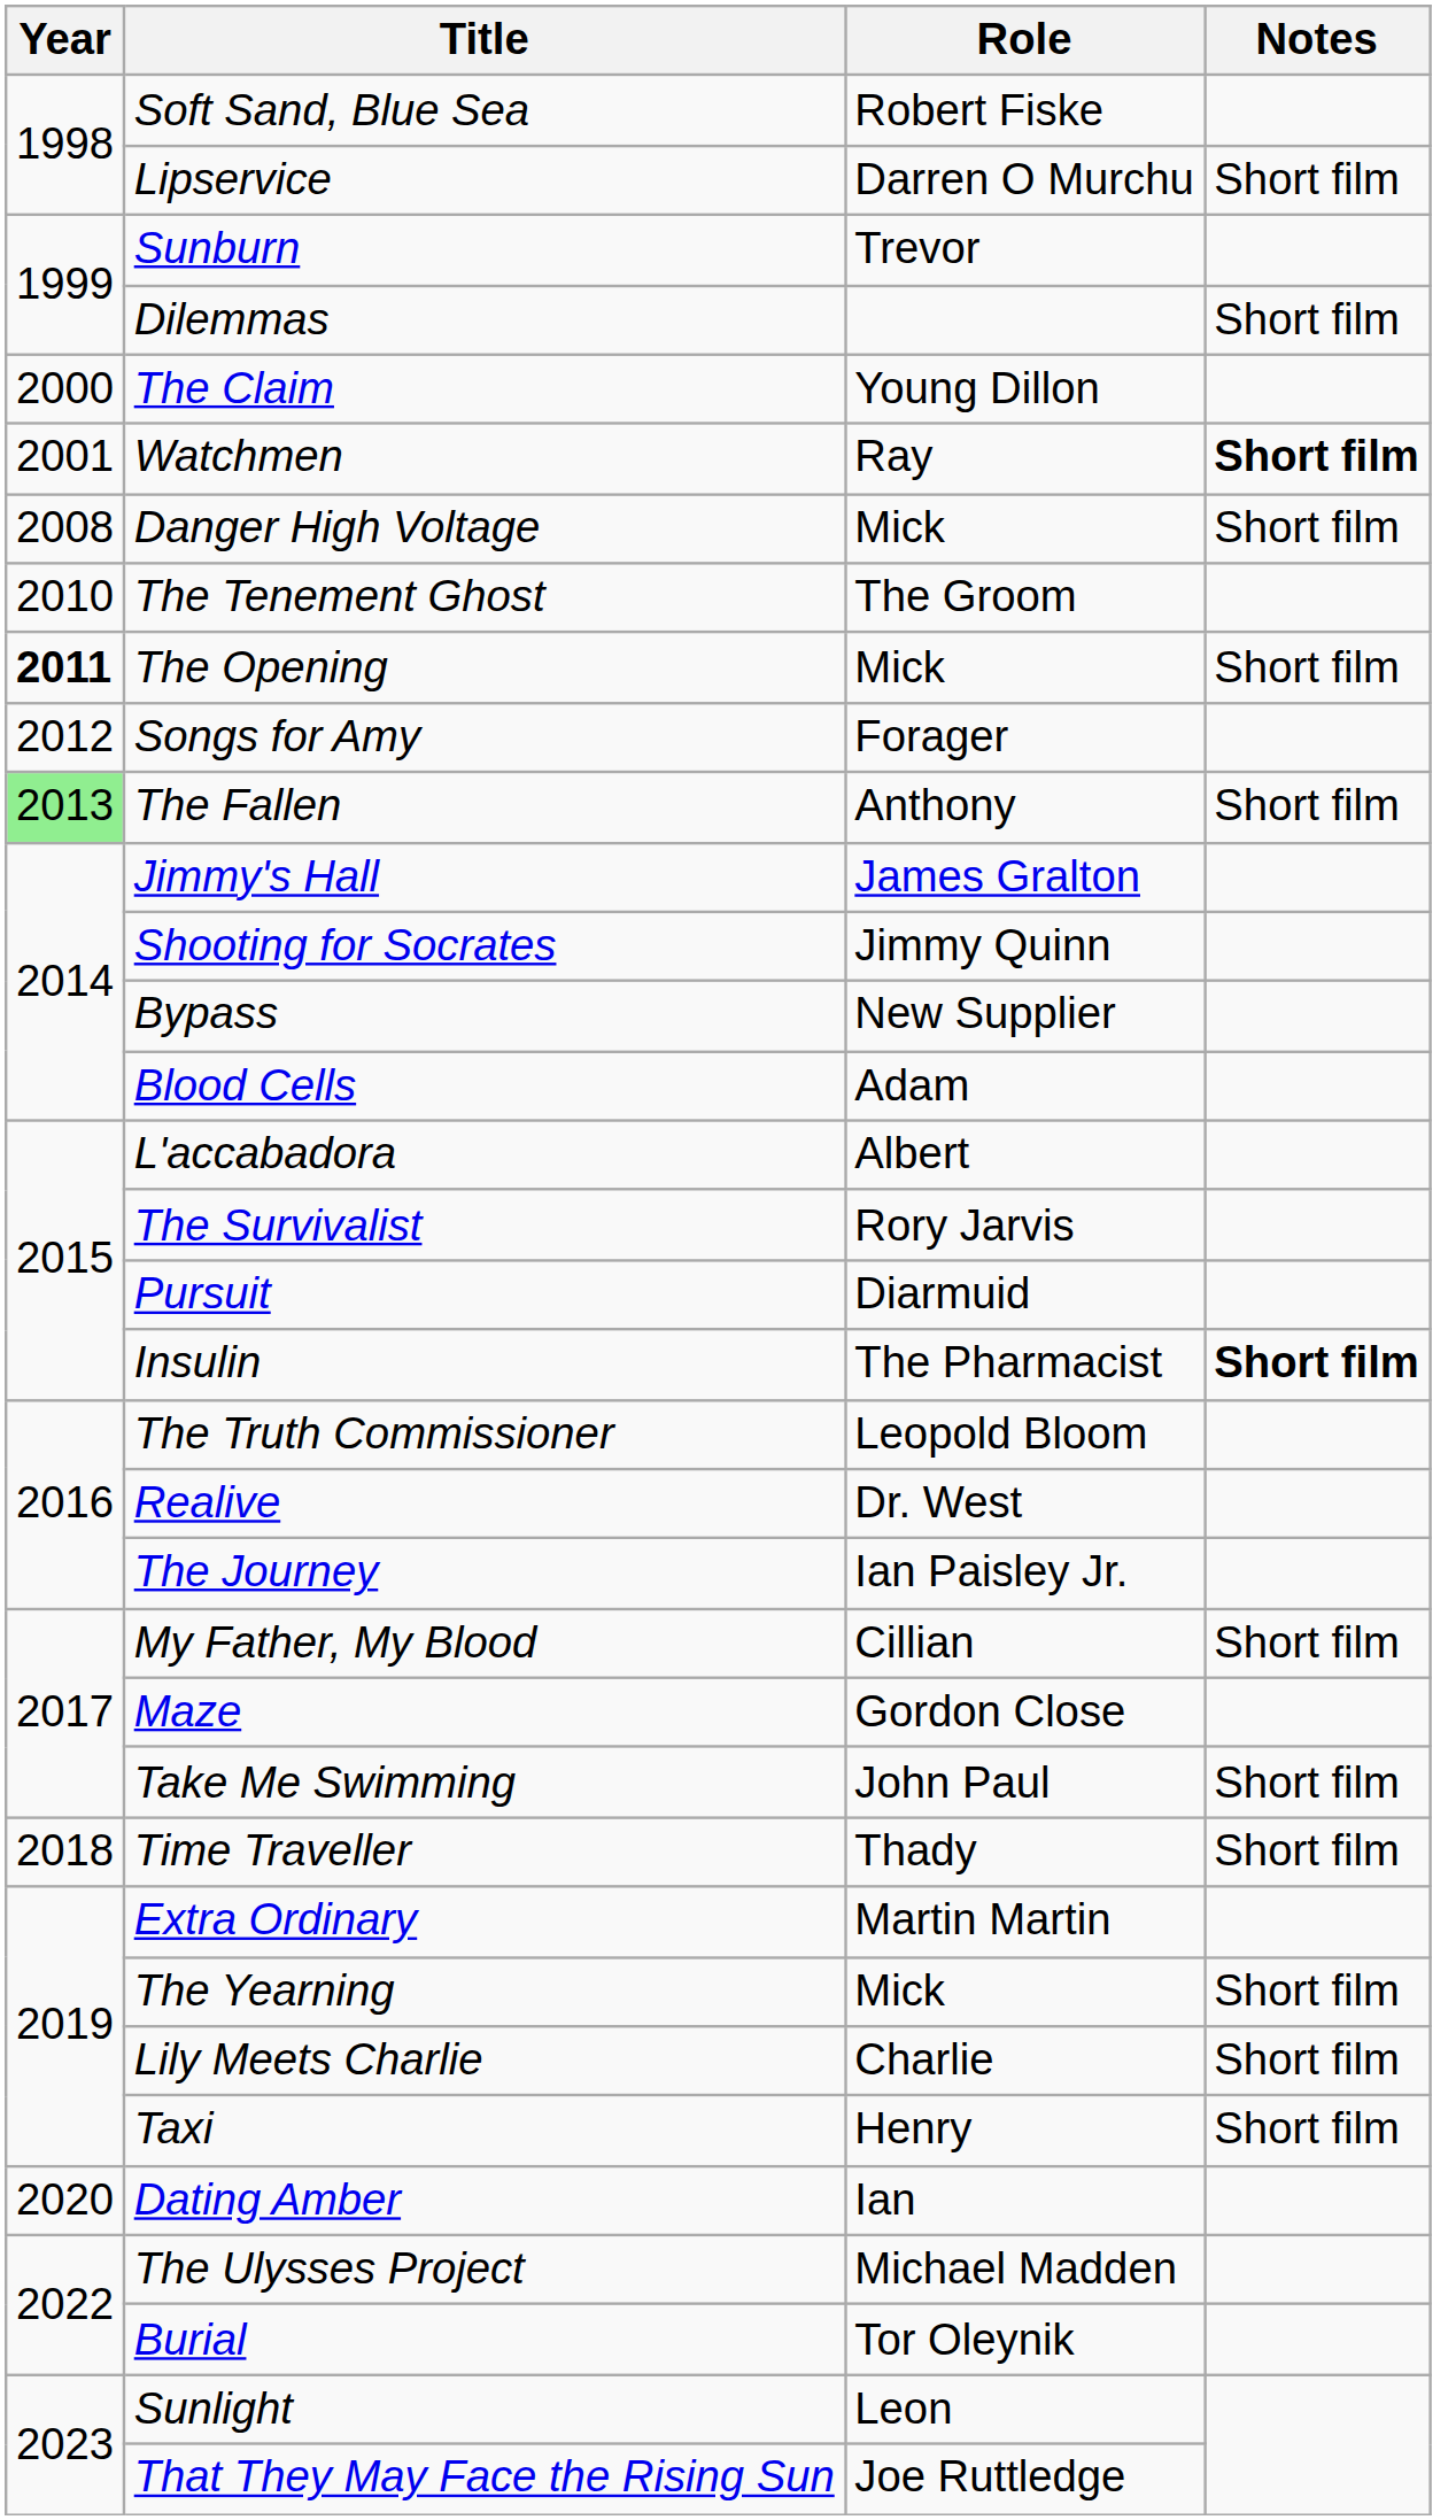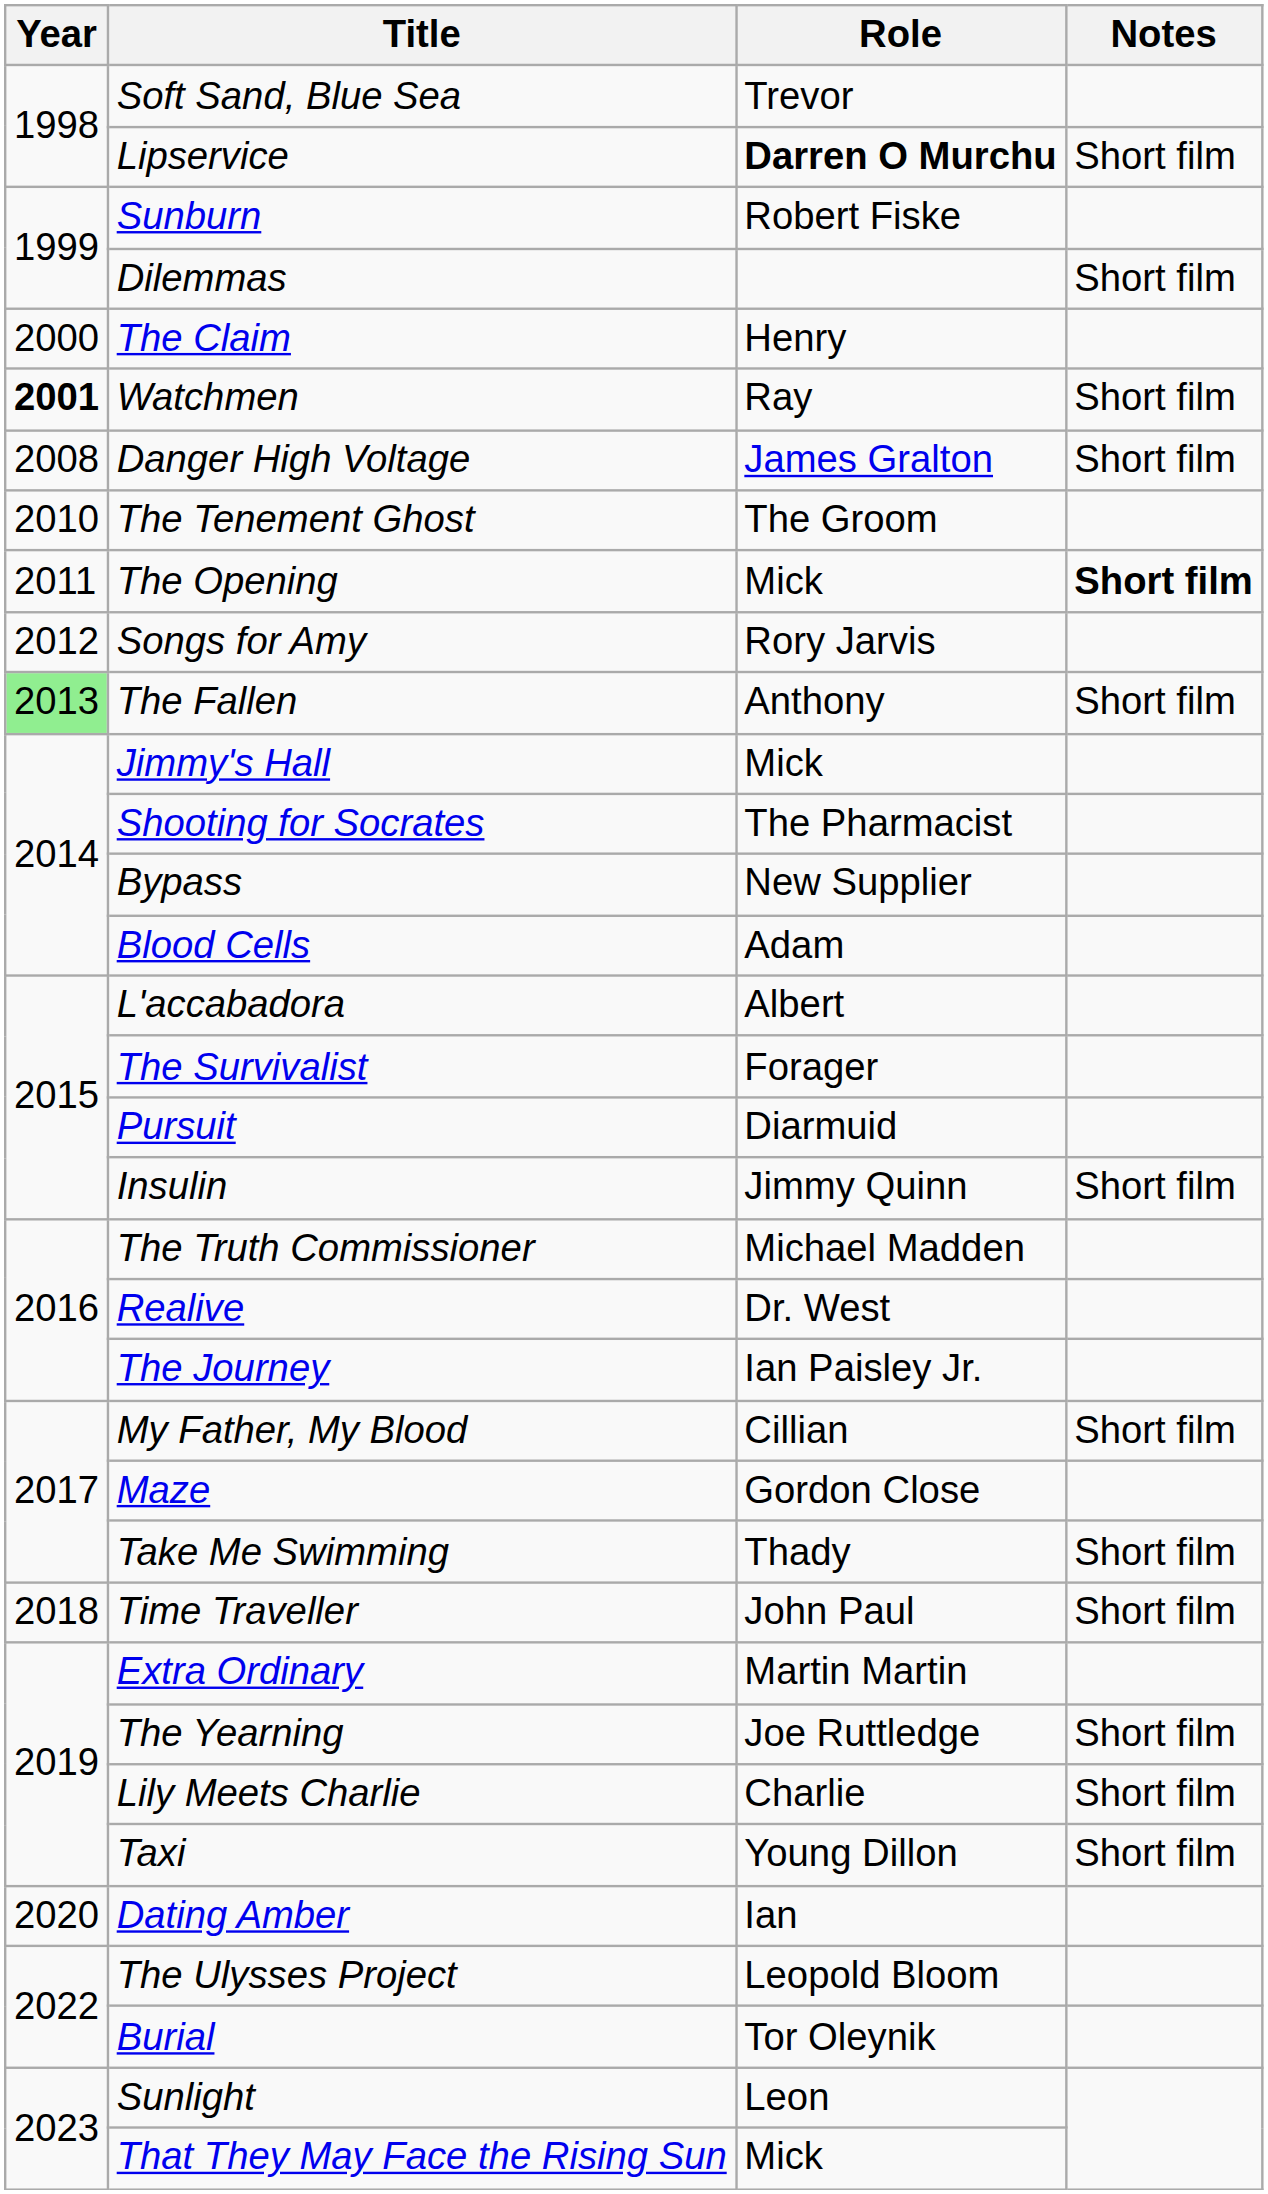Soft Sand, Blue Sea | Role: Robert Fiske -> Trevor
Lipservice | Role: normal -> bold
Sunburn | Role: Trevor -> Robert Fiske
The Claim | Role: Young Dillon -> Henry
Watchmen | Year: normal -> bold
Watchmen | Notes: bold -> normal
Danger High Voltage | Role: Mick -> James Gralton
The Opening | Year: bold -> normal
The Opening | Notes: normal -> bold
Songs for Amy | Role: Forager -> Rory Jarvis
Jimmy's Hall | Role: James Gralton -> Mick
Shooting for Socrates | Role: Jimmy Quinn -> The Pharmacist
The Survivalist | Role: Rory Jarvis -> Forager
Insulin | Role: The Pharmacist -> Jimmy Quinn
Insulin | Notes: bold -> normal
The Truth Commissioner | Role: Leopold Bloom -> Michael Madden
Take Me Swimming | Role: John Paul -> Thady
Time Traveller | Role: Thady -> John Paul
The Yearning | Role: Mick -> Joe Ruttledge
Taxi | Role: Henry -> Young Dillon
The Ulysses Project | Role: Michael Madden -> Leopold Bloom
That They May Face the Rising Sun | Role: Joe Ruttledge -> Mick
